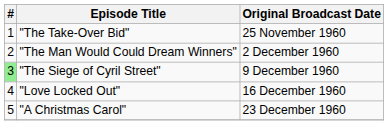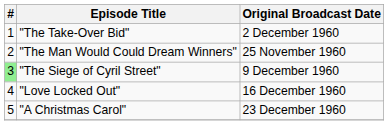"The Take-Over Bid" | Original Broadcast Date: 25 November 1960 -> 2 December 1960
"The Man Would Could Dream Winners" | Original Broadcast Date: 2 December 1960 -> 25 November 1960
